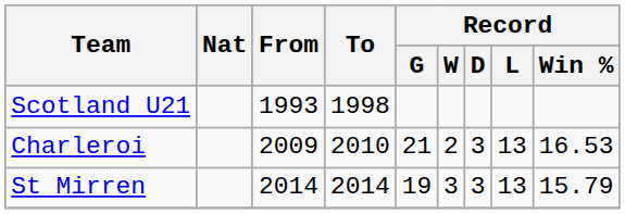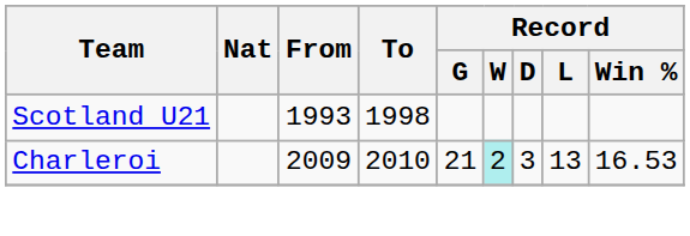Charleroi | Record / W: no background -> paleturquoise background
- row: St Mirren | 2014 | 2014 | 19 | 3 | 3 | 13 | 15.79
